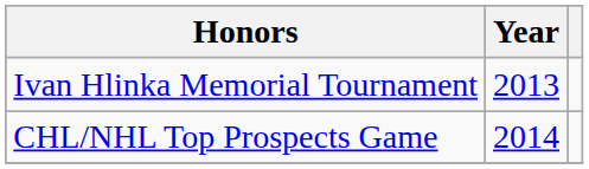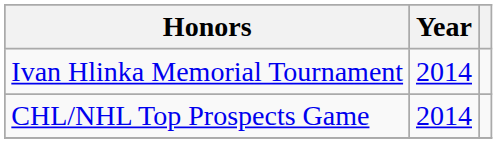Ivan Hlinka Memorial Tournament | Year: 2013 -> 2014
